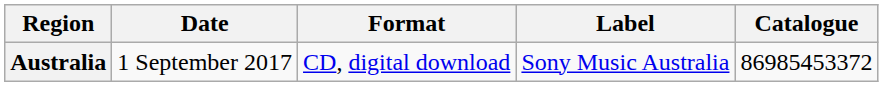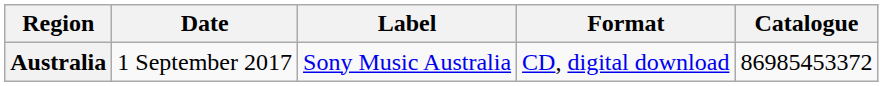columns swapped: Format <-> Label
